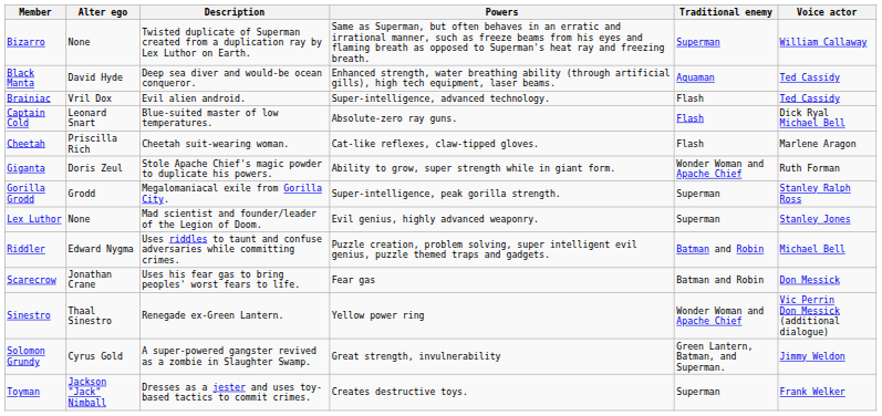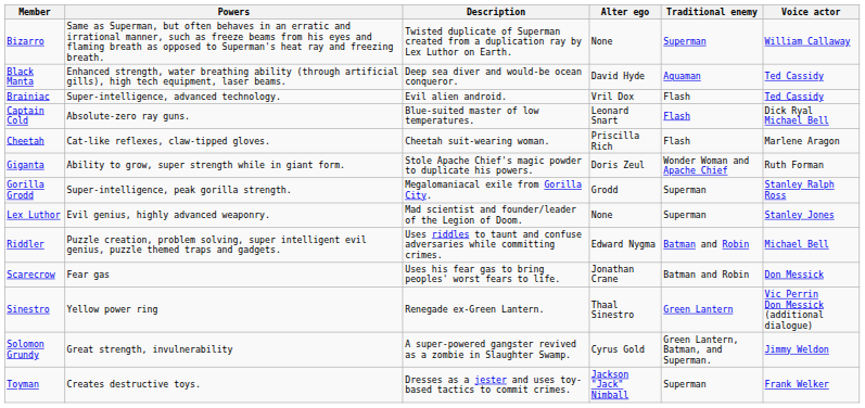columns swapped: Alter ego <-> Powers
Sinestro | Traditional enemy: Wonder Woman and Apache Chief -> Green Lantern
